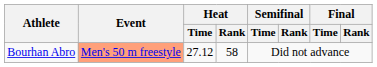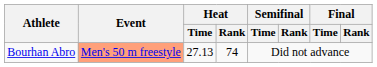Bourhan Abro | Heat / Time: 27.12 -> 27.13
Bourhan Abro | Heat / Rank: 58 -> 74
